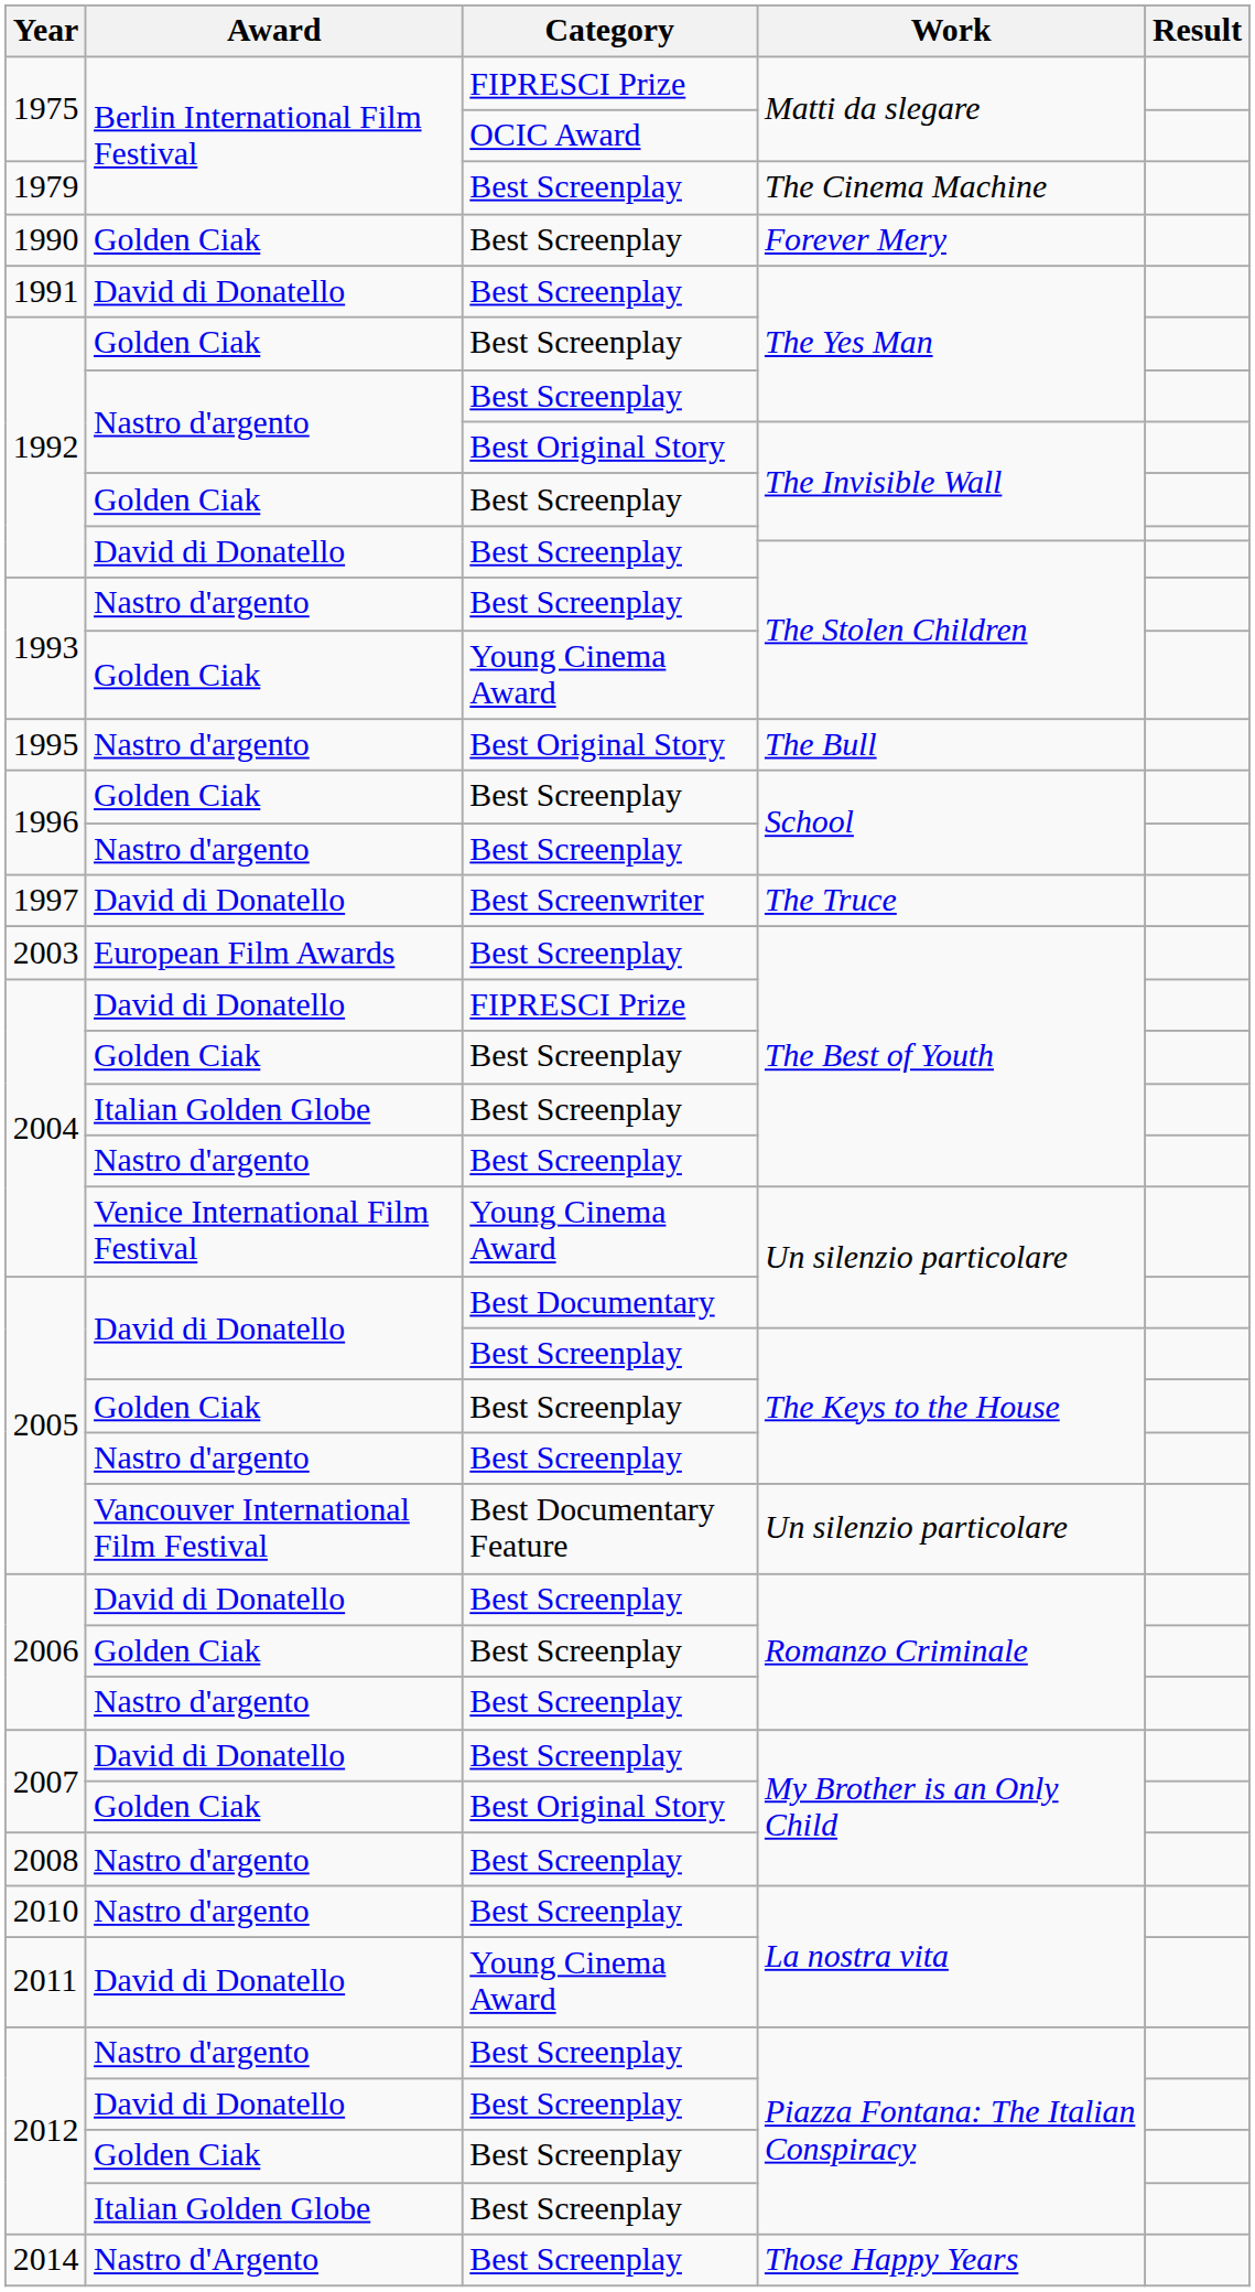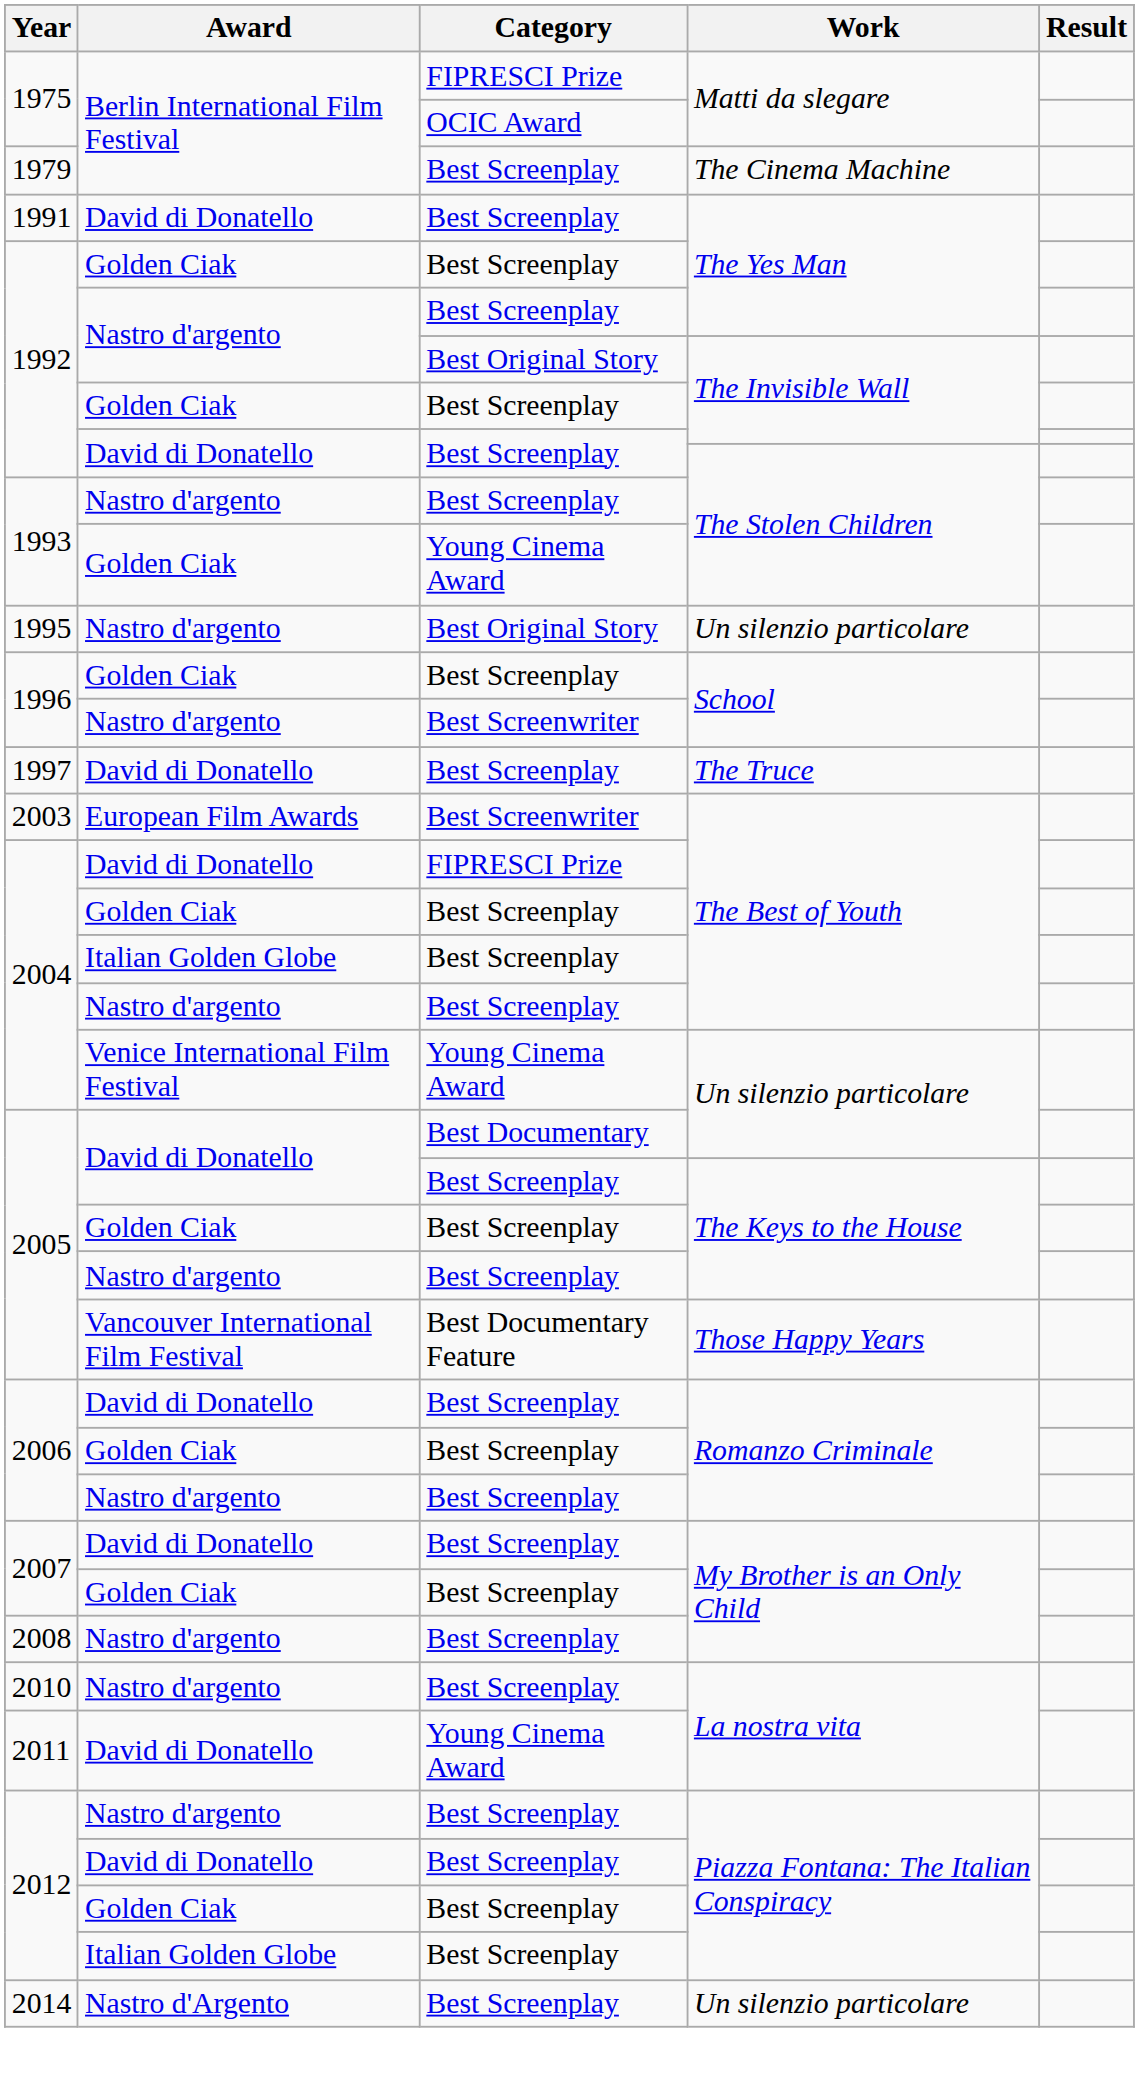- row: 1990 | Golden Ciak | Best Screenplay | Forever Mery
1995 | Work: The Bull -> Un silenzio particolare
1996 / Nastro d'argento | Category: Best Screenplay -> Best Screenwriter
1997 | Category: Best Screenwriter -> Best Screenplay
2003 | Category: Best Screenplay -> Best Screenwriter
2005 / Vancouver International Film Festival | Work: Un silenzio particolare -> Those Happy Years
2007 / Golden Ciak | Category: Best Original Story -> Best Screenplay
2014 | Work: Those Happy Years -> Un silenzio particolare
